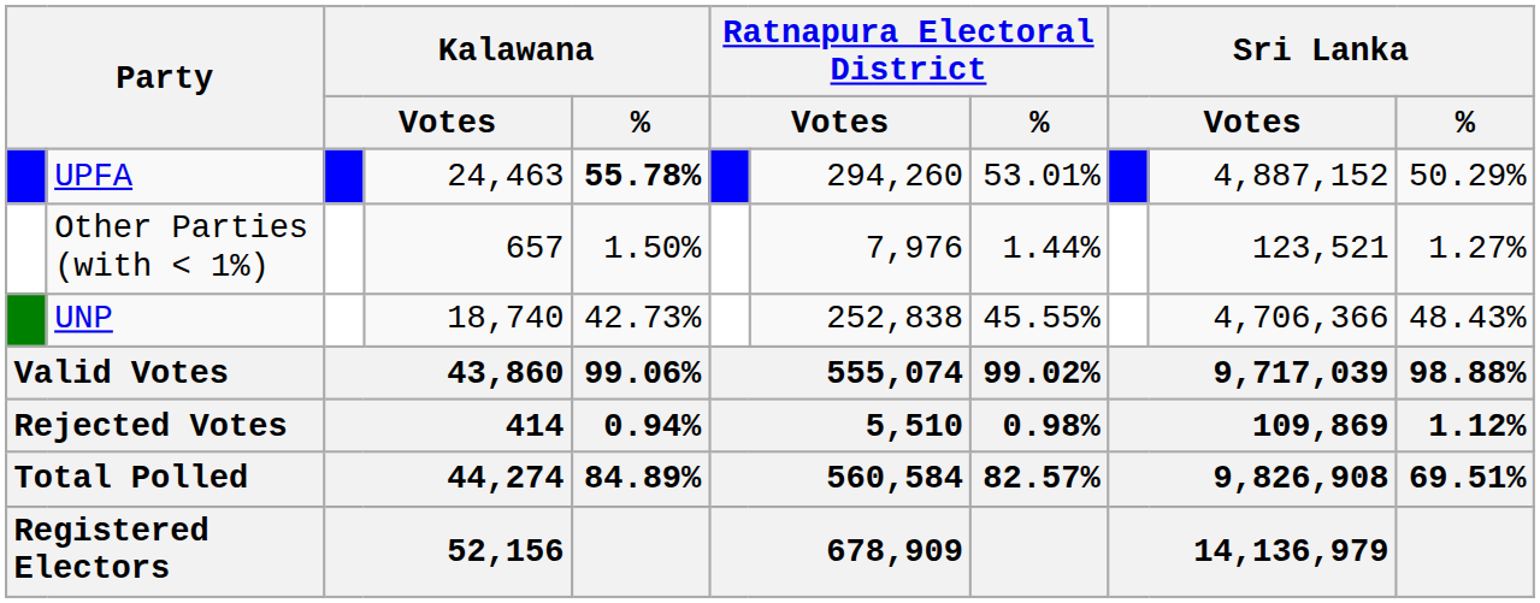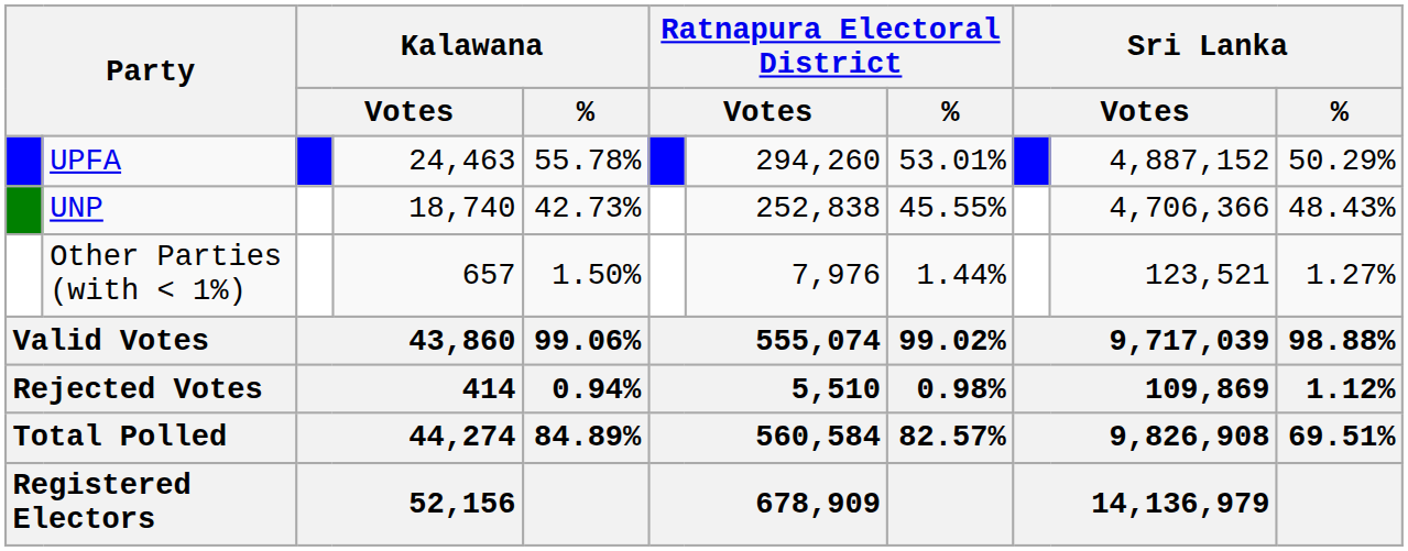UPFA | Kalawana / %: bold -> normal
rows swapped: UNP <-> Other Parties (with < 1%)
